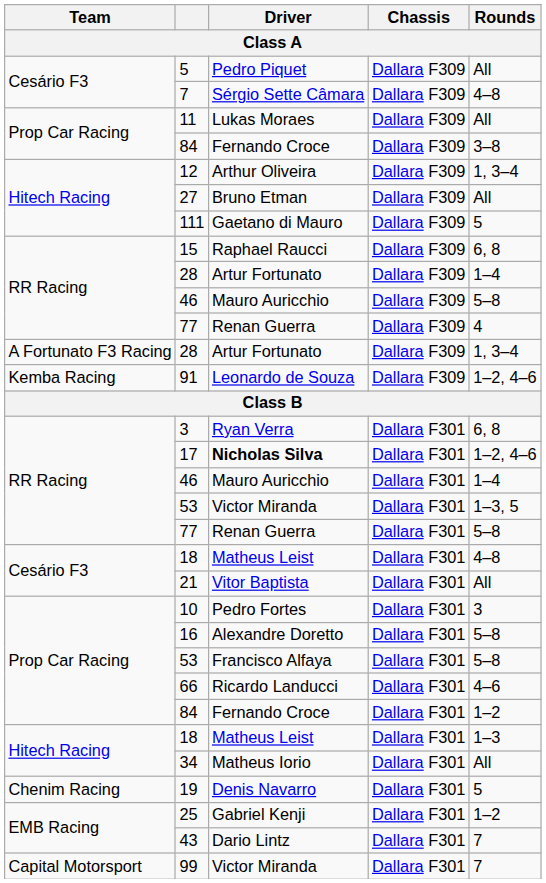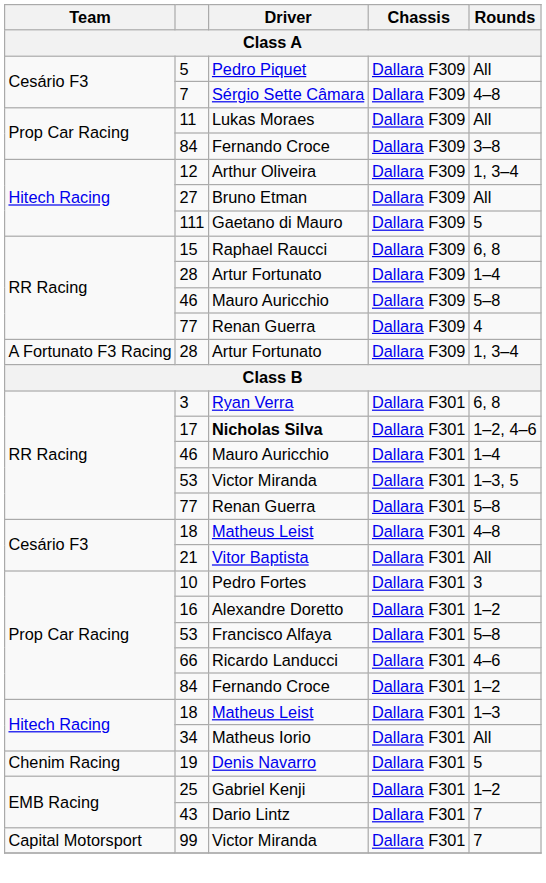- row: Kemba Racing | 91 | Leonardo de Souza | Dallara F309 | 1–2, 4–6
16 | Rounds: 5–8 -> 1–2
